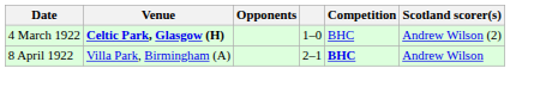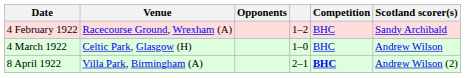+ row: 4 February 1922 | Racecourse Ground, Wrexham (A) | 1–2 | BHC | Sandy Archibald
4 March 1922 | Venue: bold -> normal
4 March 1922 | Scotland scorer(s): Andrew Wilson (2) -> Andrew Wilson
8 April 1922 | Scotland scorer(s): Andrew Wilson -> Andrew Wilson (2)
